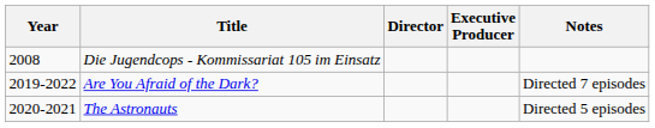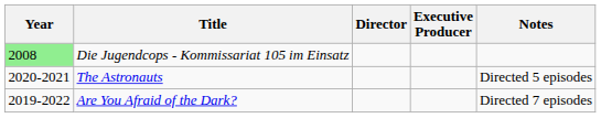Die Jugendcops - Kommissariat 105 im Einsatz | Year: no background -> lightgreen background
rows swapped: The Astronauts <-> Are You Afraid of the Dark?
